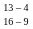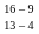rows swapped: 13 – 4 <-> 16 – 9
